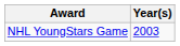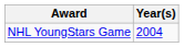NHL YoungStars Game | Year(s): 2003 -> 2004
